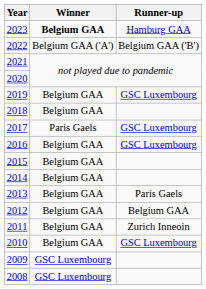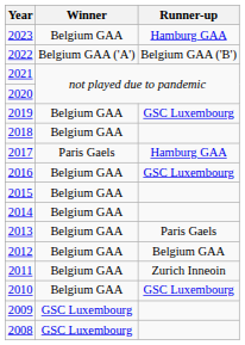2023 | Winner: bold -> normal
2017 | Runner-up: GSC Luxembourg -> Hamburg GAA
